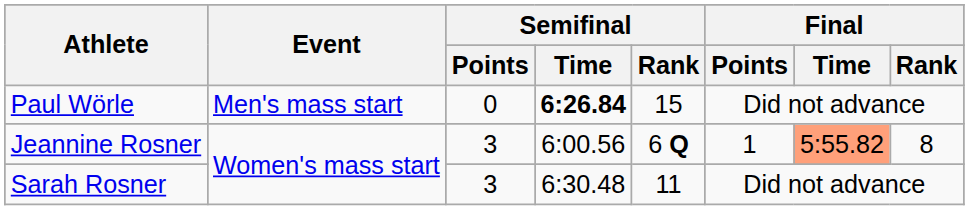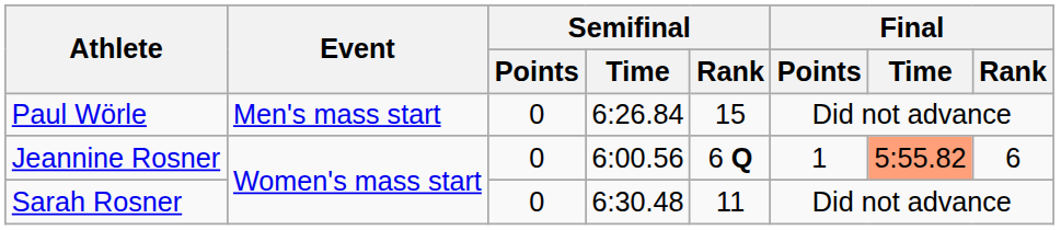Paul Wörle | Semifinal / Time: bold -> normal
Jeannine Rosner | Semifinal / Points: 3 -> 0
Jeannine Rosner | Final / Rank: 8 -> 6
Sarah Rosner | Semifinal / Points: 3 -> 0
